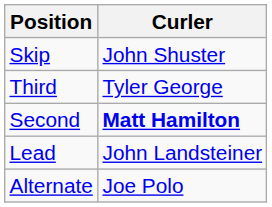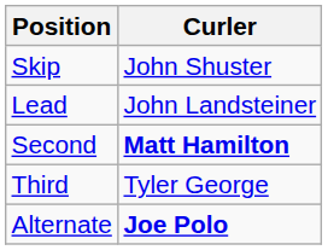rows swapped: Third <-> Lead
Alternate | Curler: normal -> bold
